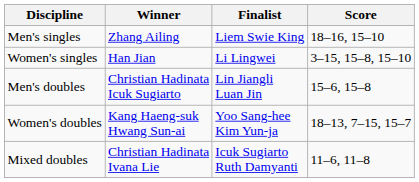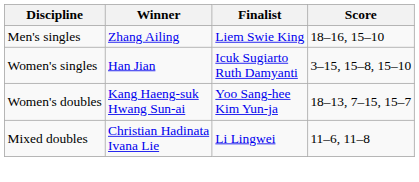Women's singles | Finalist: Li Lingwei -> Icuk Sugiarto Ruth Damyanti
- row: Men's doubles | Christian Hadinata Icuk Sugiarto | Lin Jiangli Luan Jin | 15–6, 15–8
Mixed doubles | Finalist: Icuk Sugiarto Ruth Damyanti -> Li Lingwei
